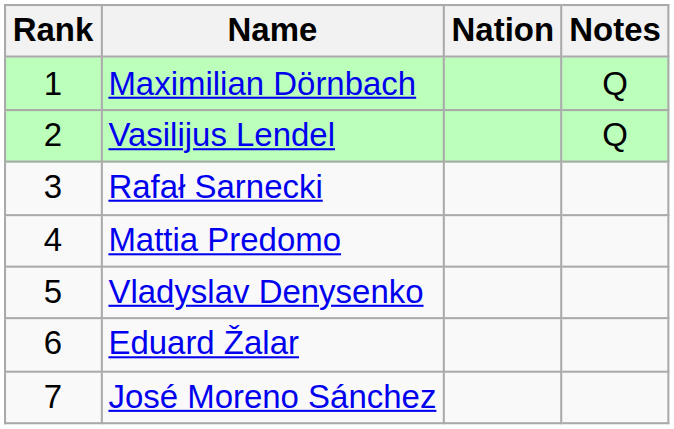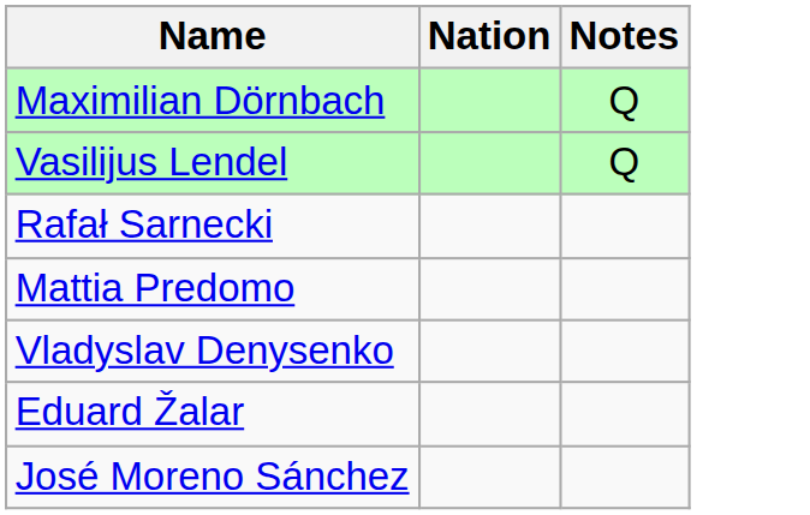- column: Rank | 1 | 2 | 3 | 4 | 5 | 6 | 7
